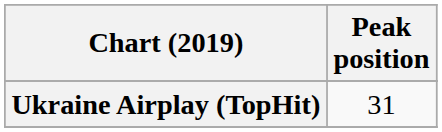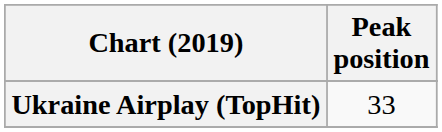Ukraine Airplay (TopHit) | Peak position: 31 -> 33
